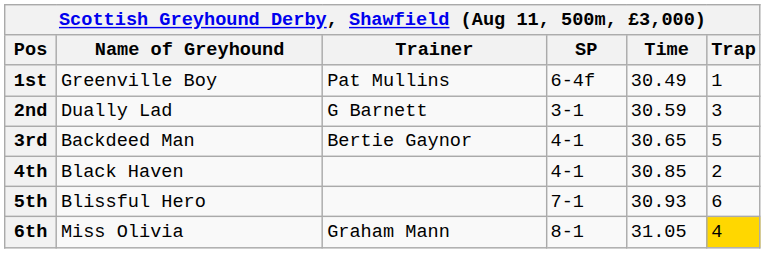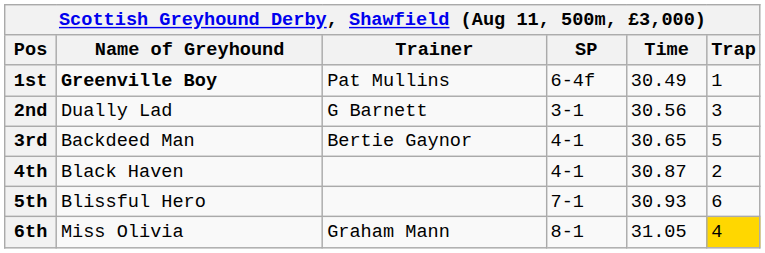1st | Name of Greyhound: normal -> bold
2nd | Time: 30.59 -> 30.56
4th | Time: 30.85 -> 30.87
